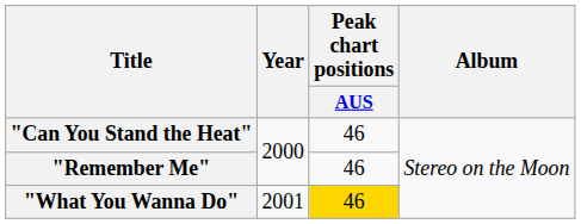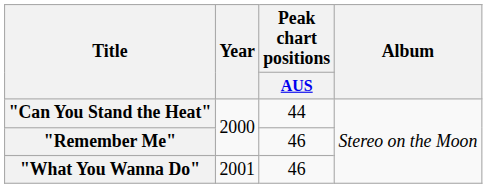"Can You Stand the Heat" | Peak chart positions / AUS: 46 -> 44
"What You Wanna Do" | Peak chart positions / AUS: gold background -> no background
